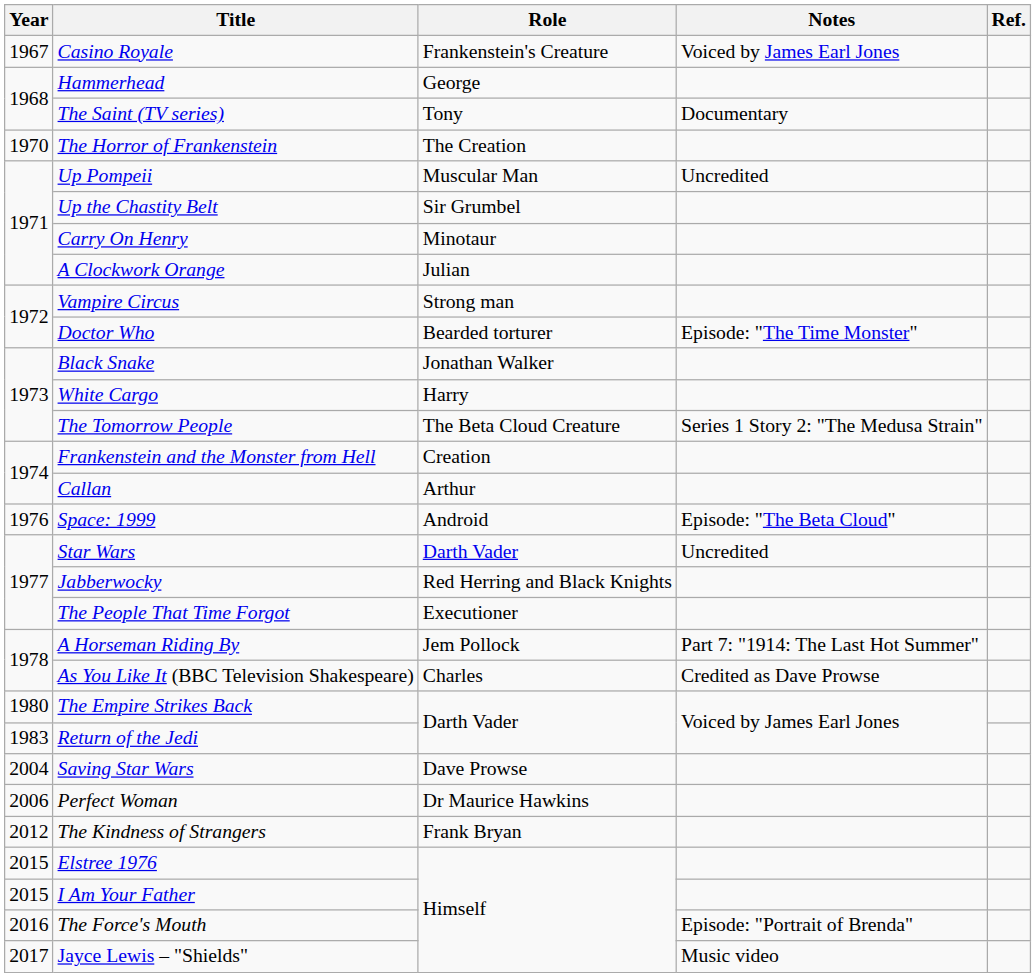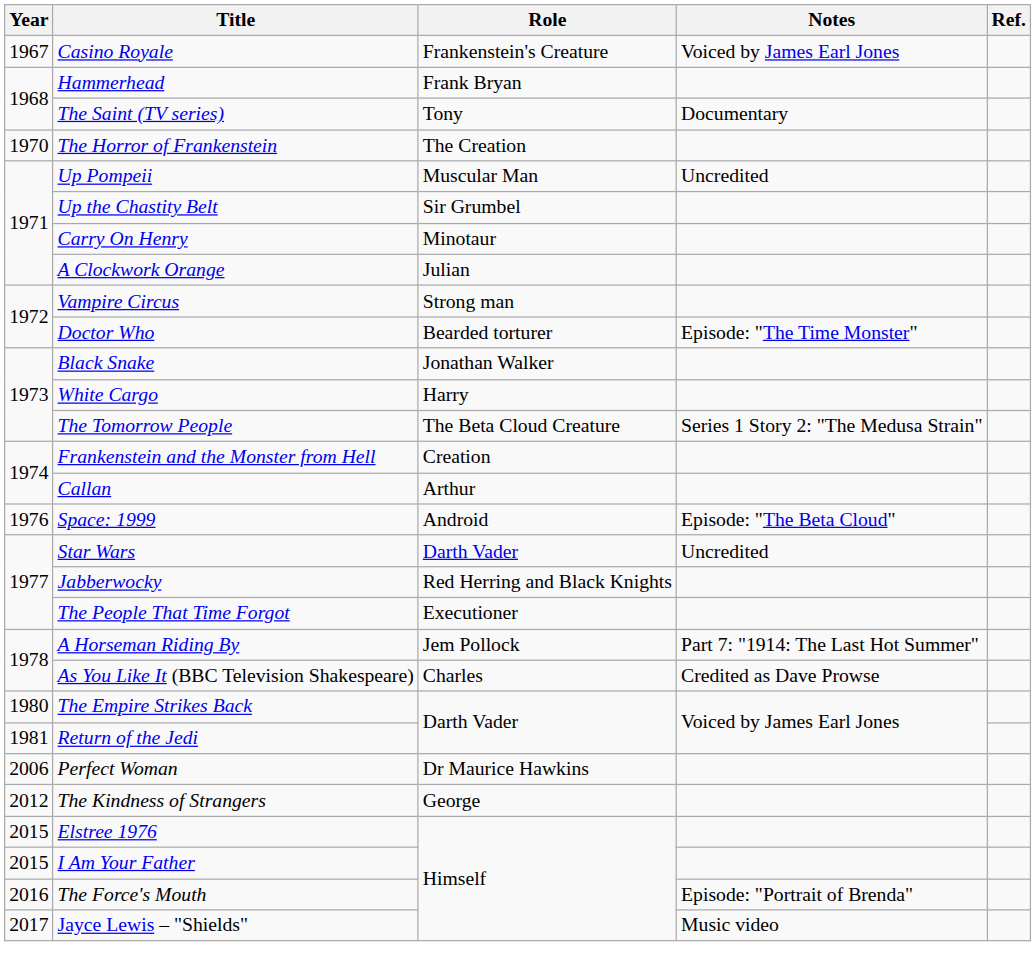Hammerhead | Role: George -> Frank Bryan
Return of the Jedi | Year: 1983 -> 1981
- row: 2004 | Saving Star Wars | Dave Prowse
The Kindness of Strangers | Role: Frank Bryan -> George
